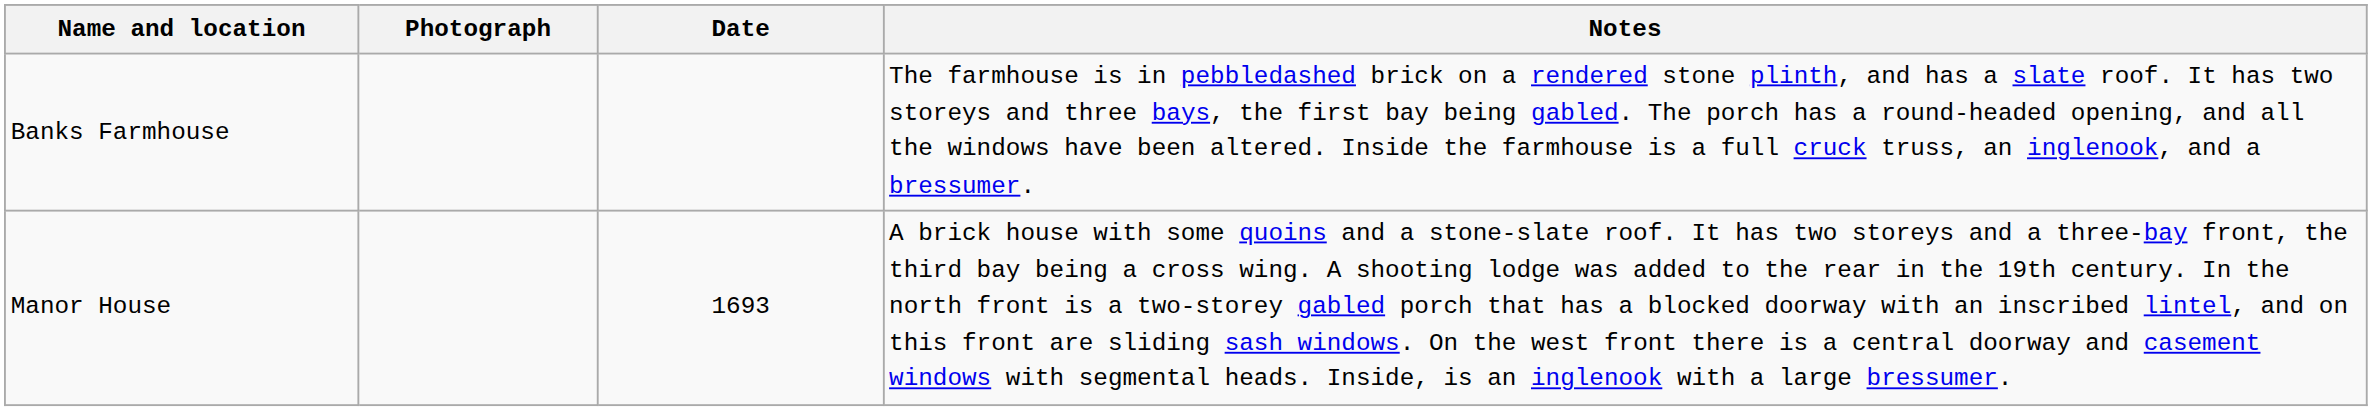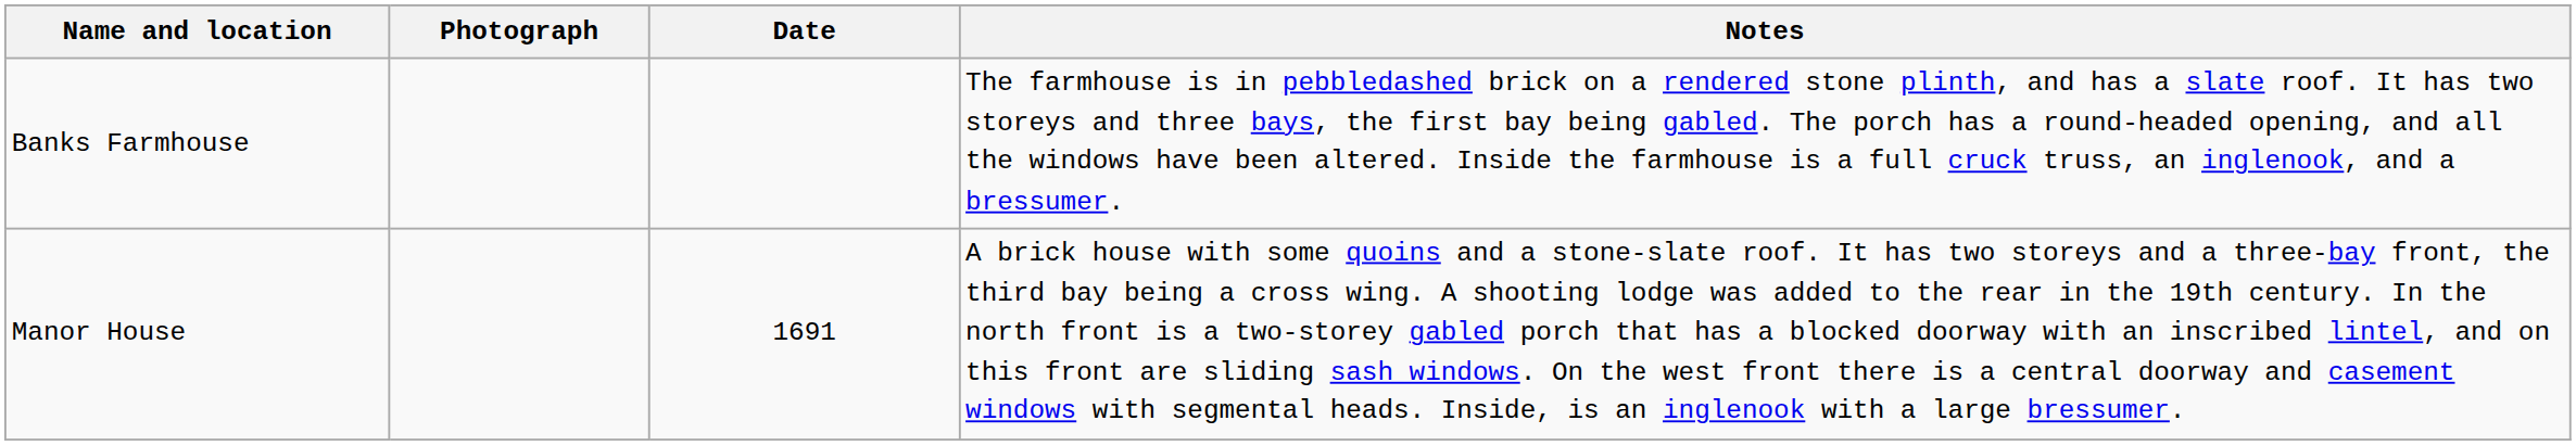Manor House | Date: 1693 -> 1691
